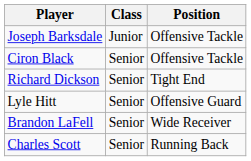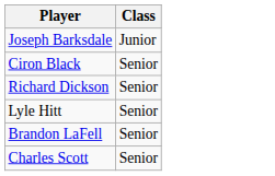- column: Position | Offensive Tackle | Offensive Tackle | Tight End | Offensive Guard | Wide Receiver | Running Back
